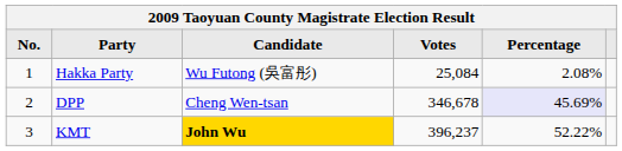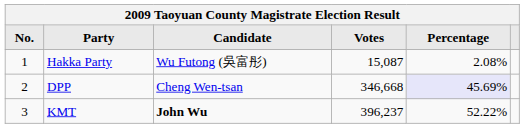Hakka Party | Votes: 25,084 -> 15,087
DPP | Votes: 346,678 -> 346,668
KMT | Candidate: gold background -> no background
